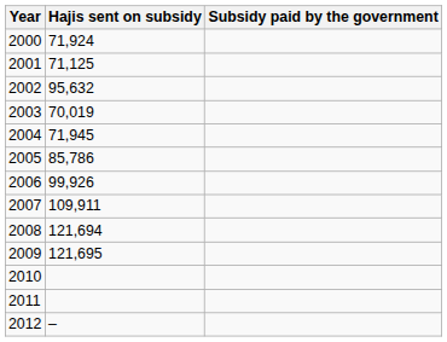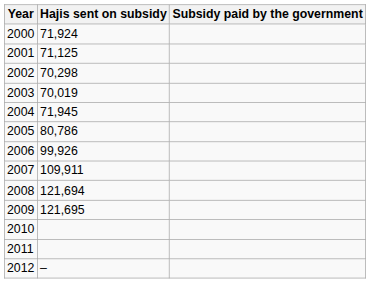2002 | Hajis sent on subsidy: 95,632 -> 70,298
2005 | Hajis sent on subsidy: 85,786 -> 80,786
